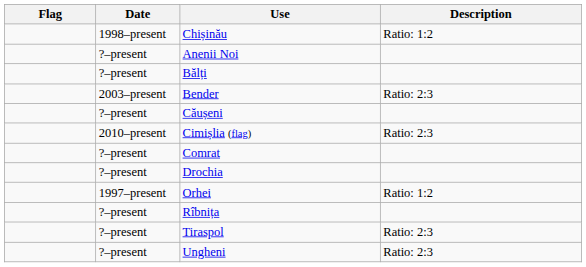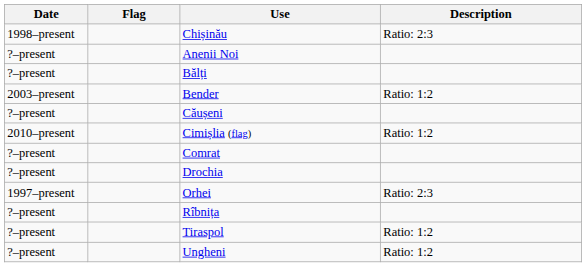columns swapped: Flag <-> Date
Chișinău | Description: Ratio: 1:2 -> Ratio: 2:3
Bender | Description: Ratio: 2:3 -> Ratio: 1:2
Cimișlia (flag) | Description: Ratio: 2:3 -> Ratio: 1:2
Orhei | Description: Ratio: 1:2 -> Ratio: 2:3
Tiraspol | Description: Ratio: 2:3 -> Ratio: 1:2
Ungheni | Description: Ratio: 2:3 -> Ratio: 1:2
